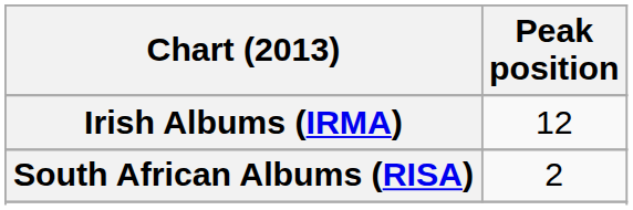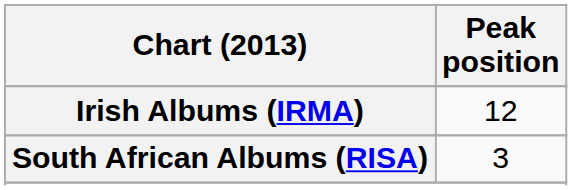South African Albums (RISA) | Peak position: 2 -> 3
